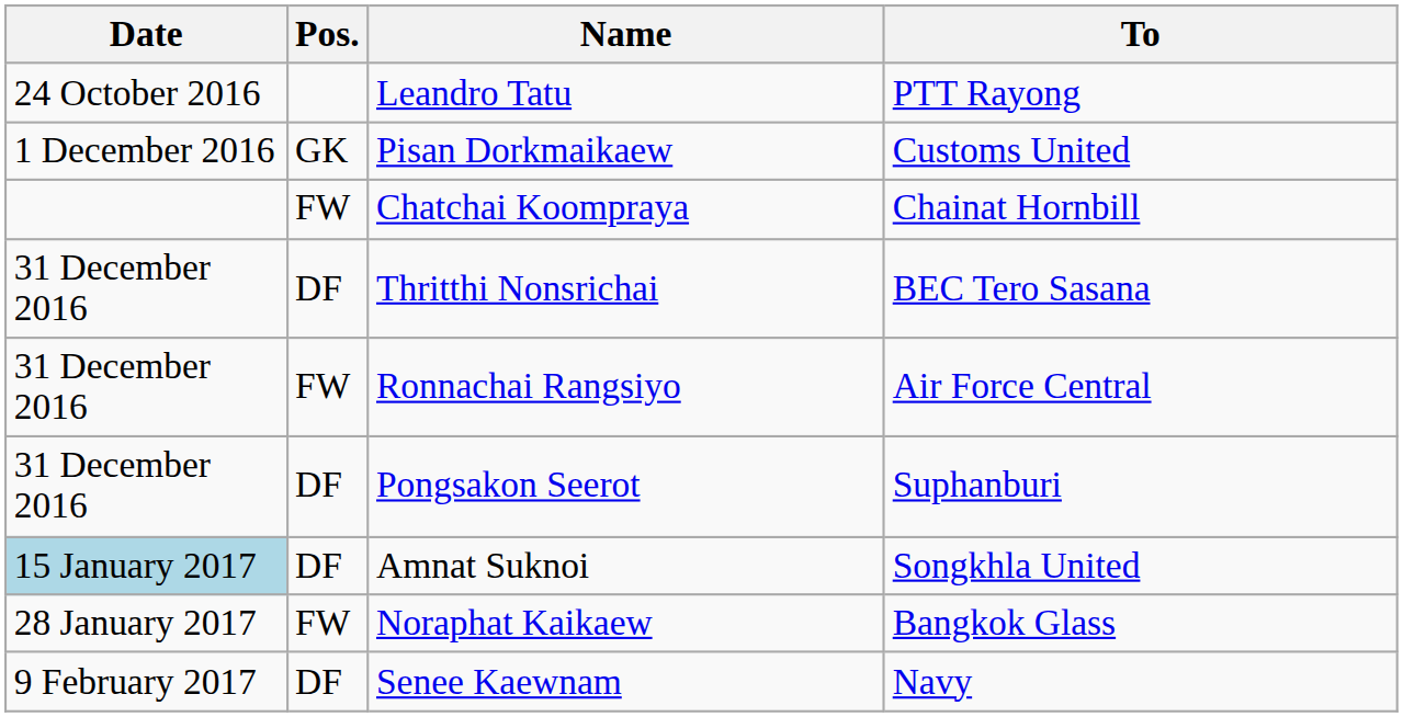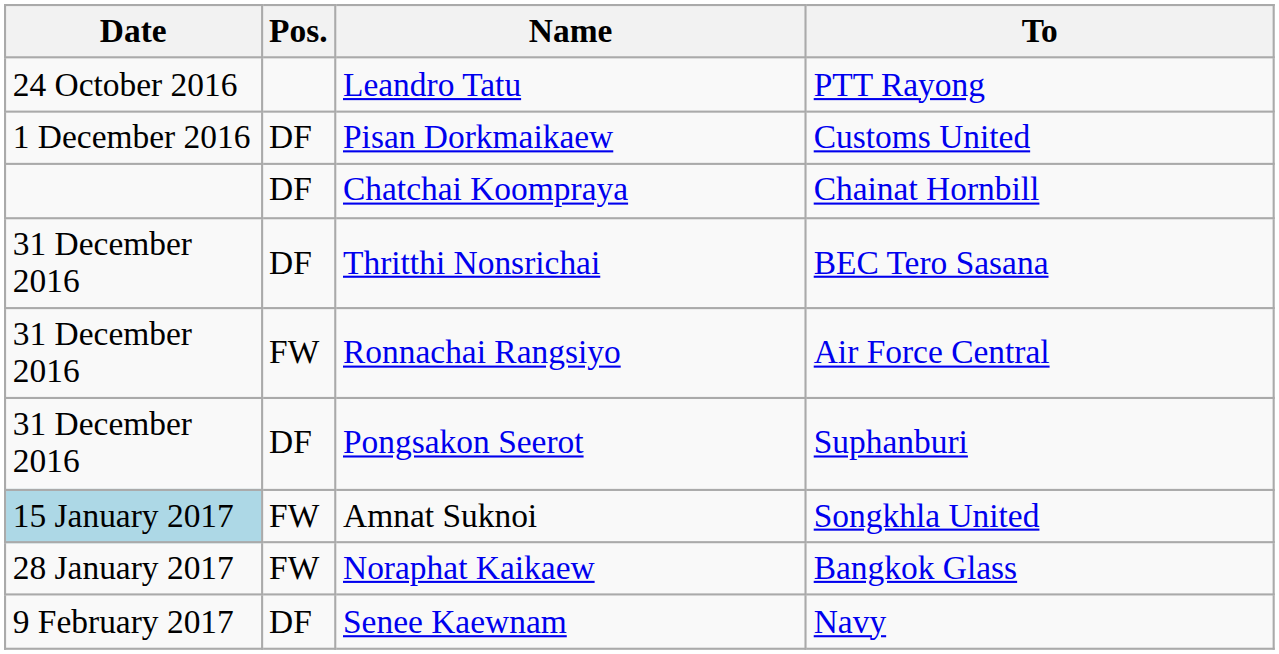Pisan Dorkmaikaew | Pos.: GK -> DF
Chatchai Koompraya | Pos.: FW -> DF
Amnat Suknoi | Pos.: DF -> FW
